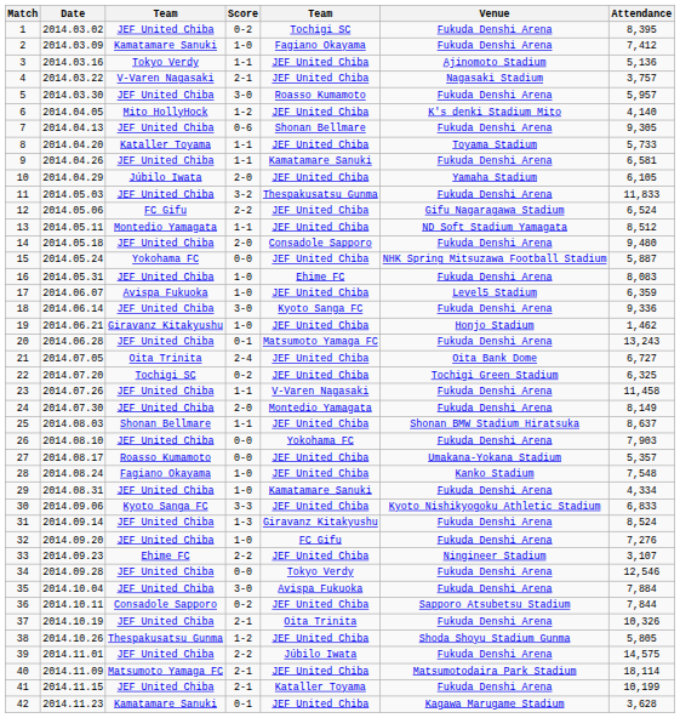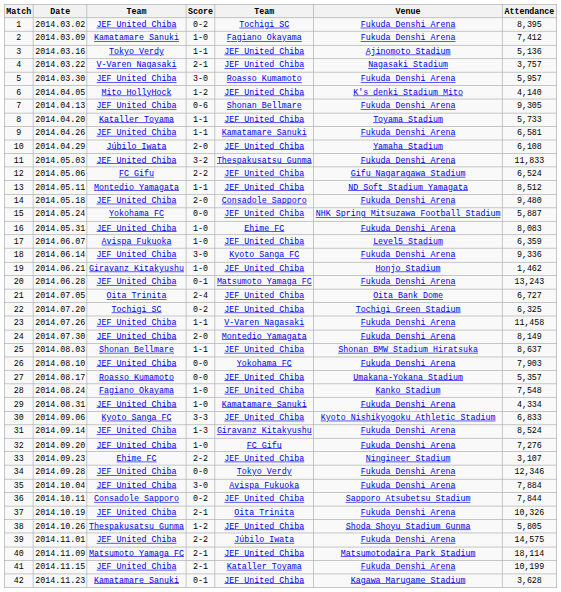10 | Attendance: 6,105 -> 6,108
34 | Attendance: 12,546 -> 12,346
